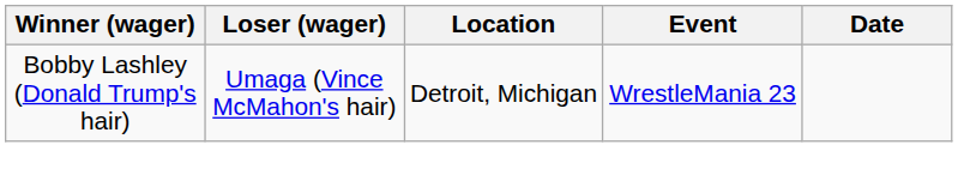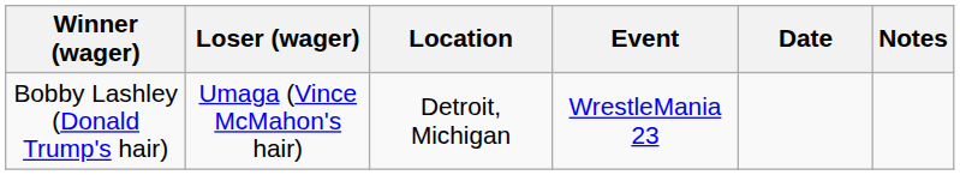+ column: Notes
